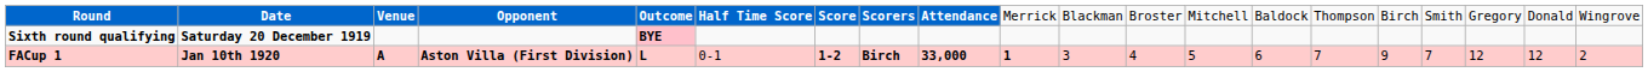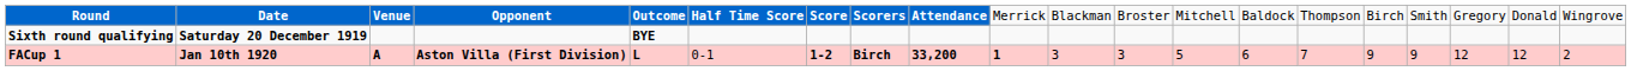Sixth round qualifying | column 5: pink background -> no background
FACup 1 | column 9: 33,000 -> 33,200
FACup 1 | column 12: 4 -> 3
FACup 1 | column 17: 7 -> 9
